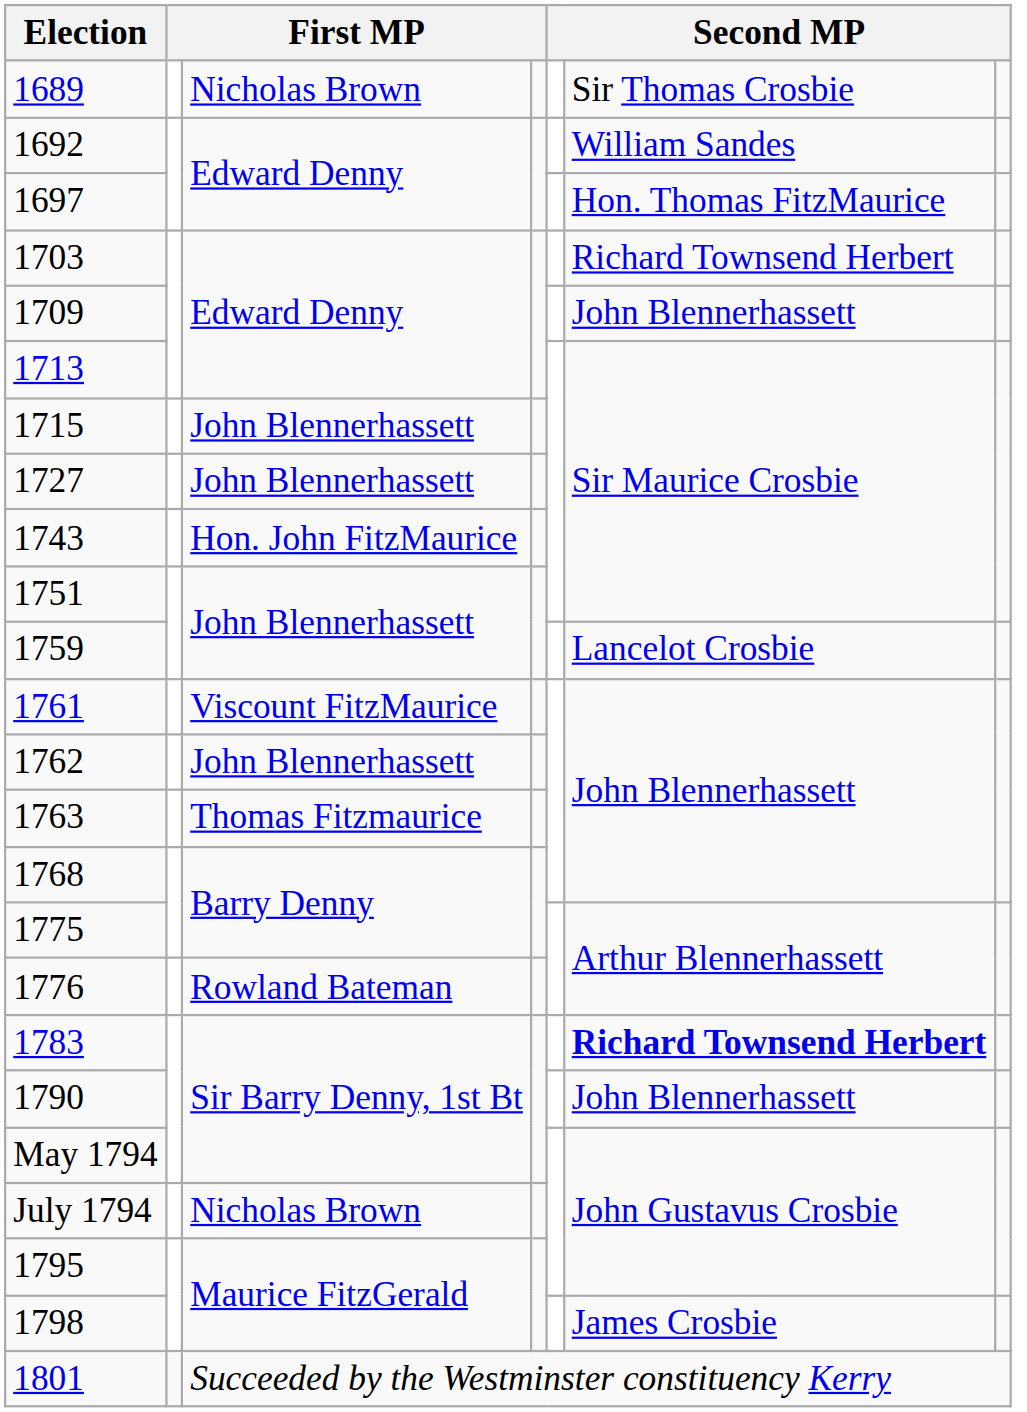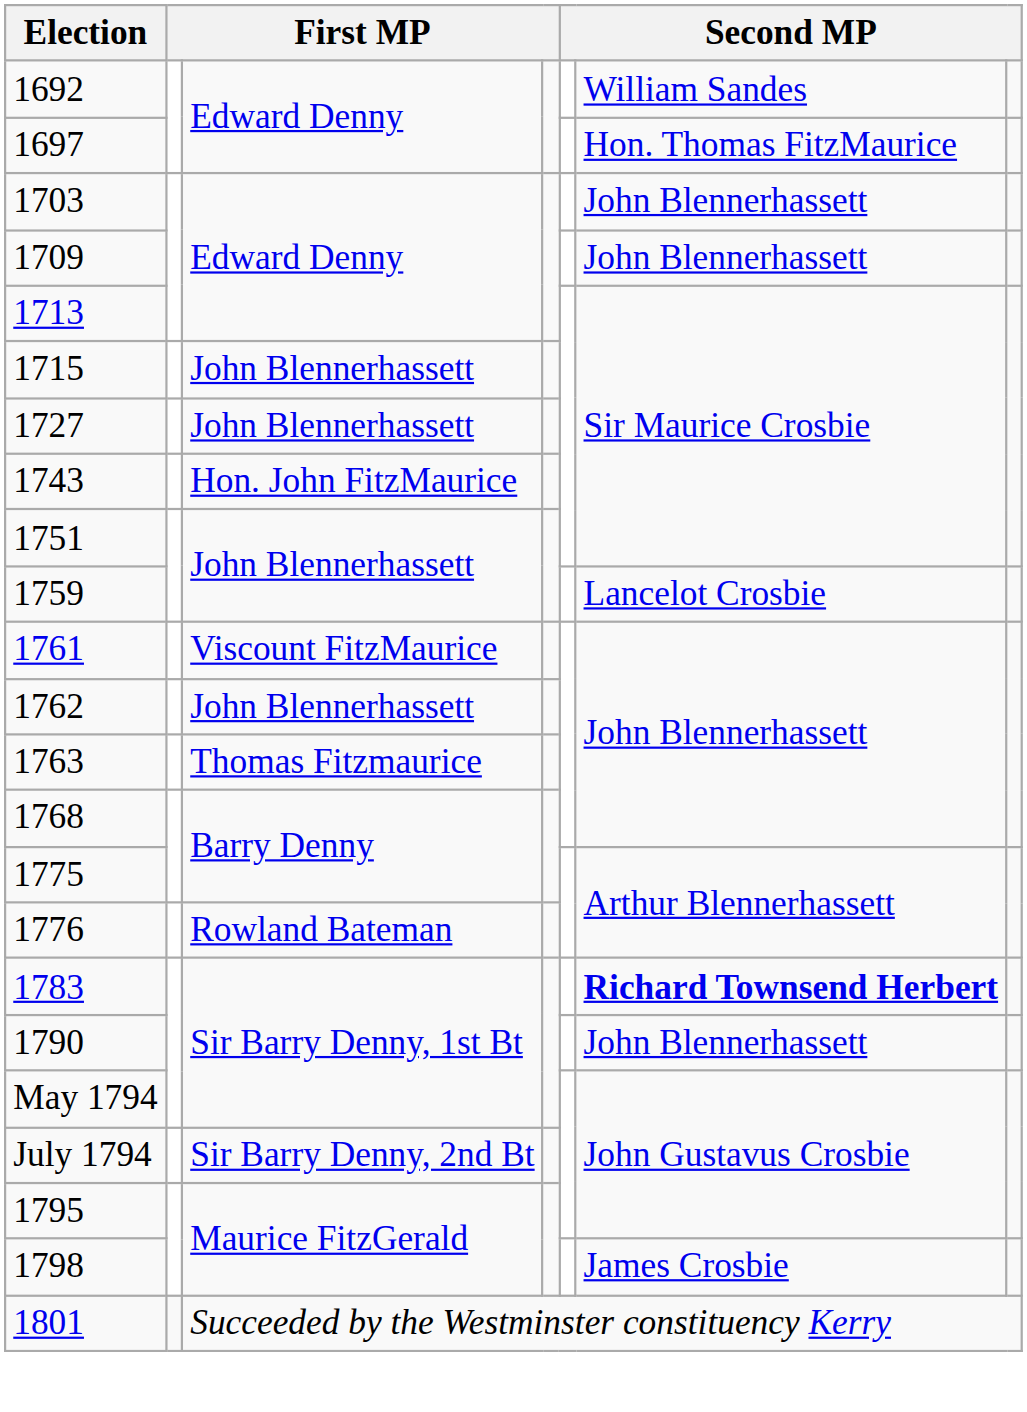- row: 1689 | Nicholas Brown | Sir Thomas Crosbie
1703 | column 6: Richard Townsend Herbert -> John Blennerhassett
July 1794 | column 3: Nicholas Brown -> Sir Barry Denny, 2nd Bt
